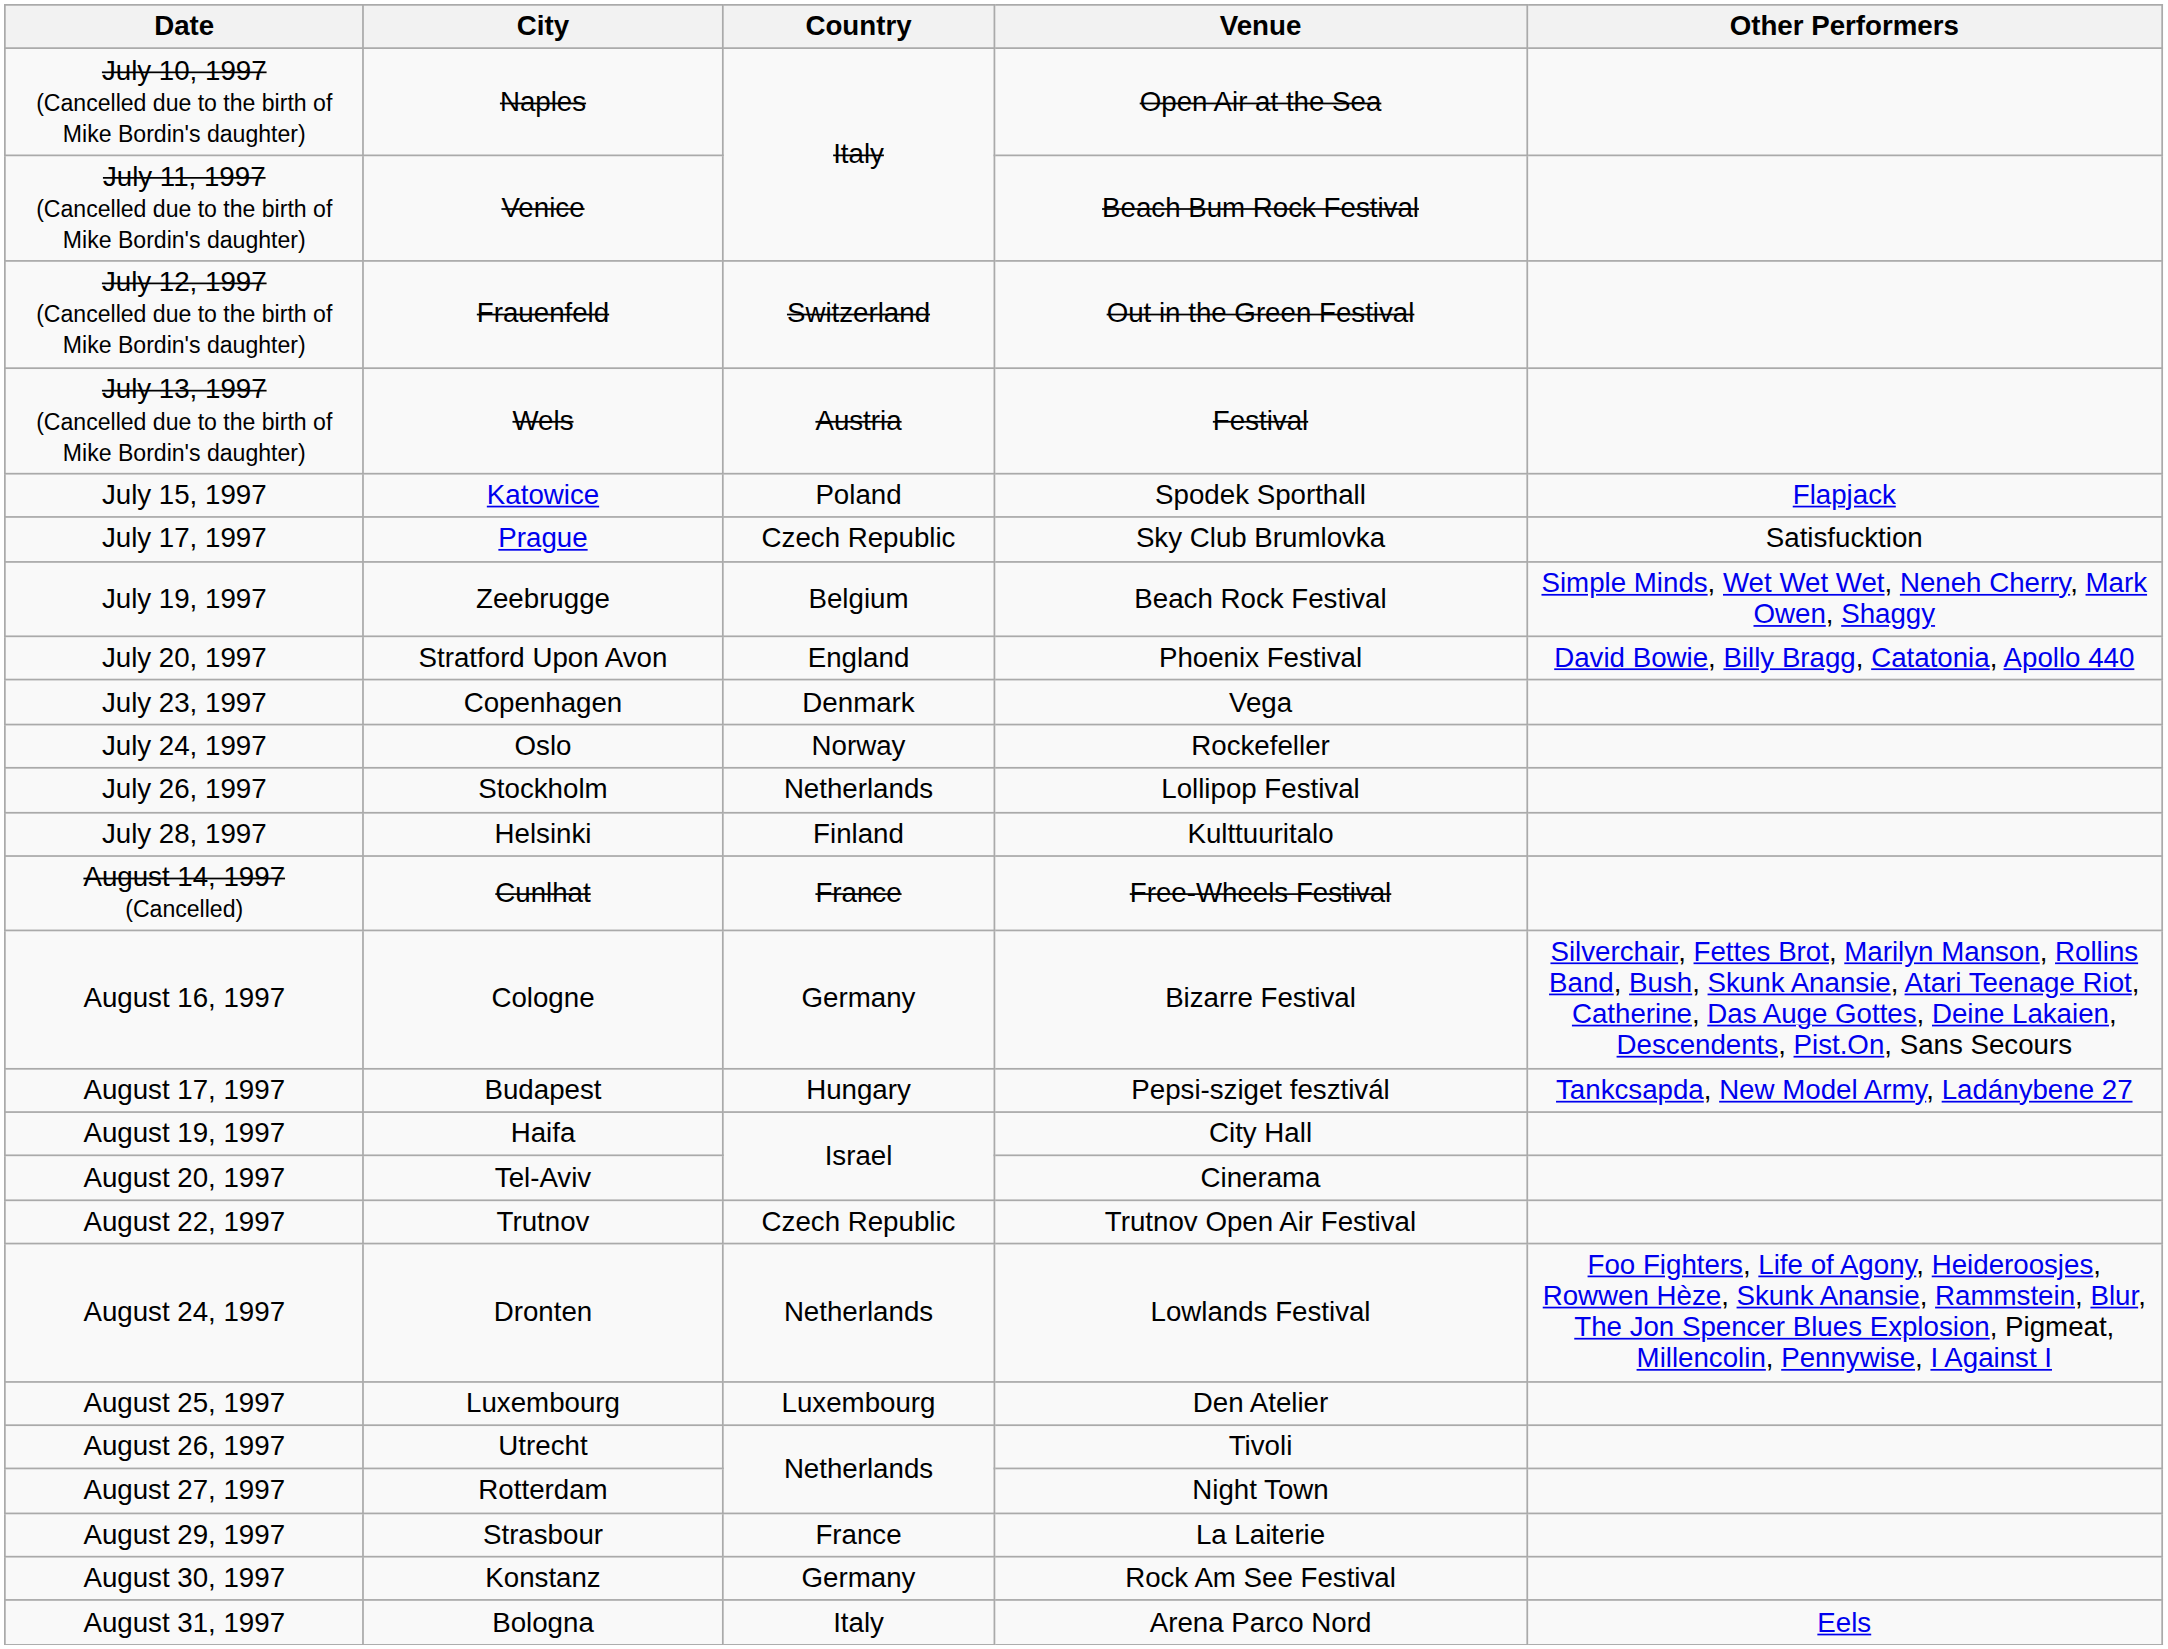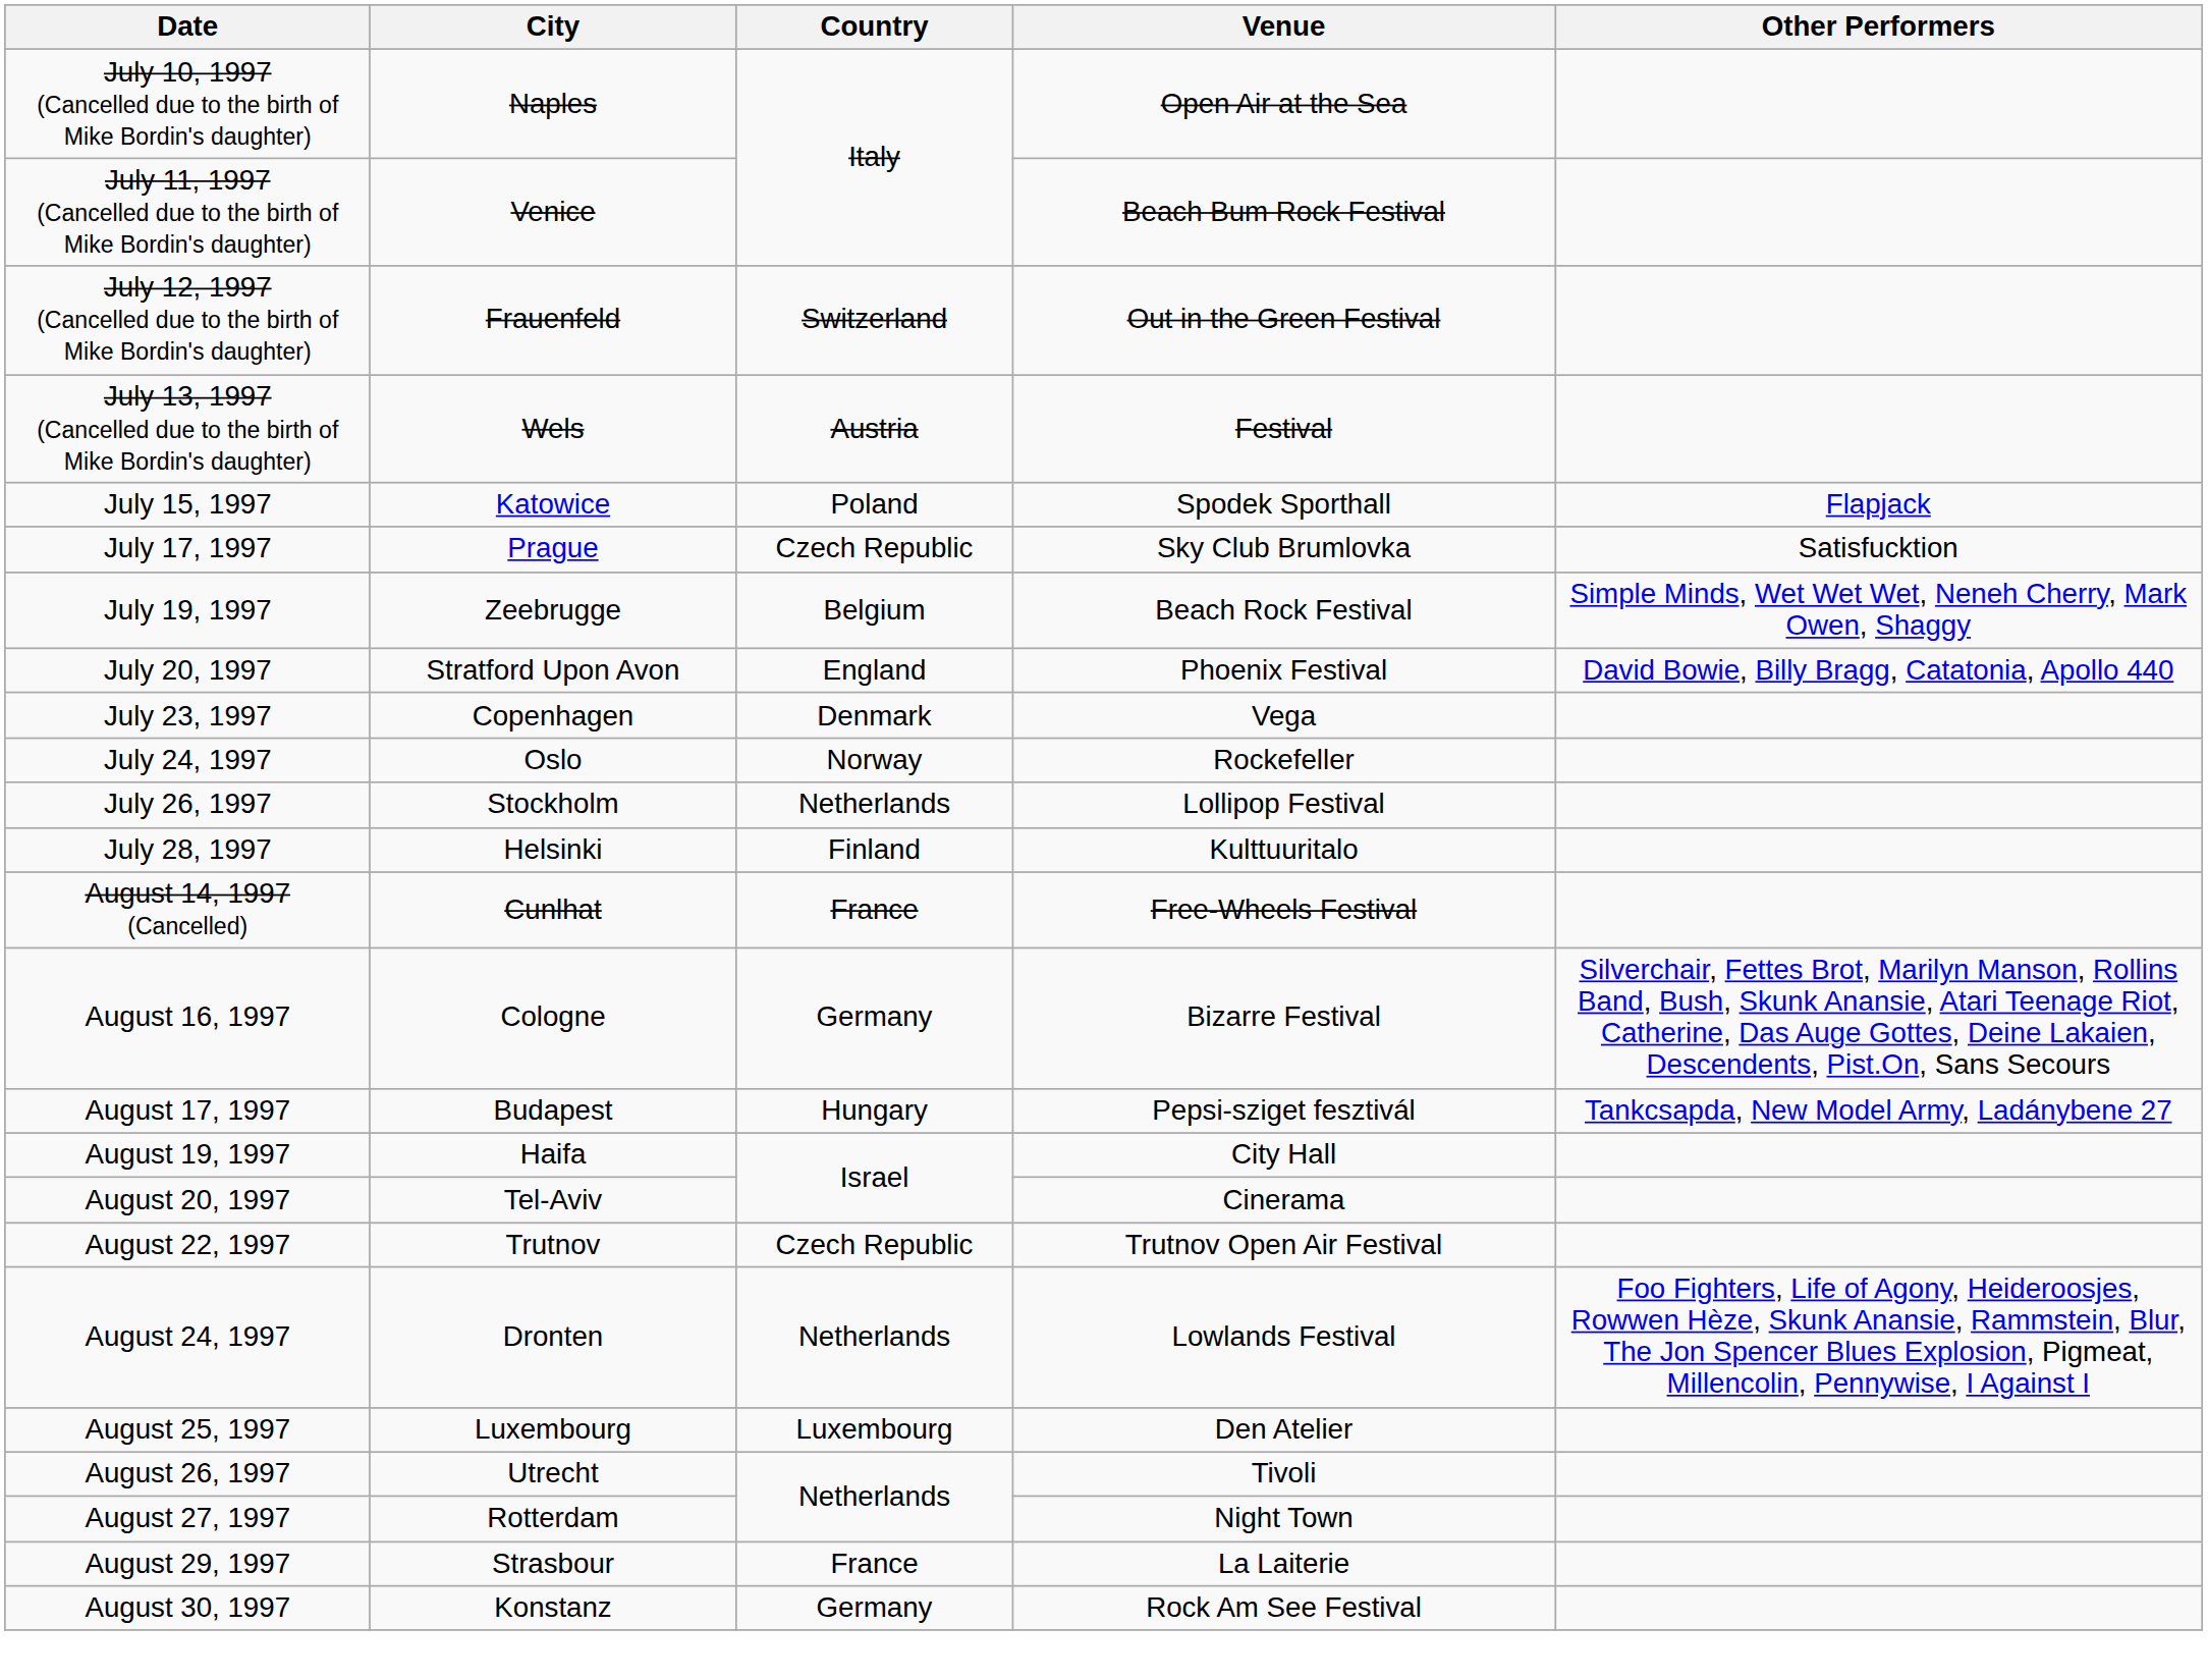- row: August 31, 1997 | Bologna | Italy | Arena Parco Nord | Eels
